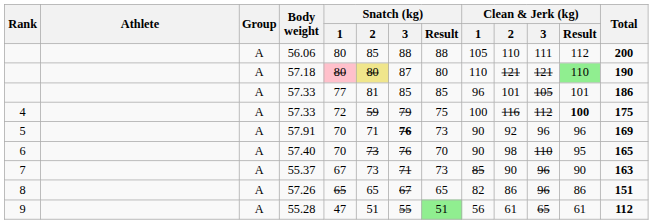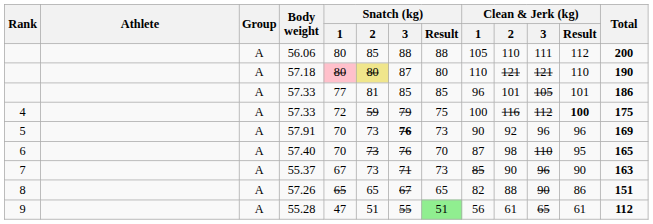57.18 | Clean & Jerk (kg) / Result: lightgreen background -> no background
57.91 | Snatch (kg) / 2: 71 -> 73
57.40 | Clean & Jerk (kg) / 1: 90 -> 87
57.26 | Clean & Jerk (kg) / 2: 86 -> 88
57.26 | Clean & Jerk (kg) / 3: 96 -> 90
